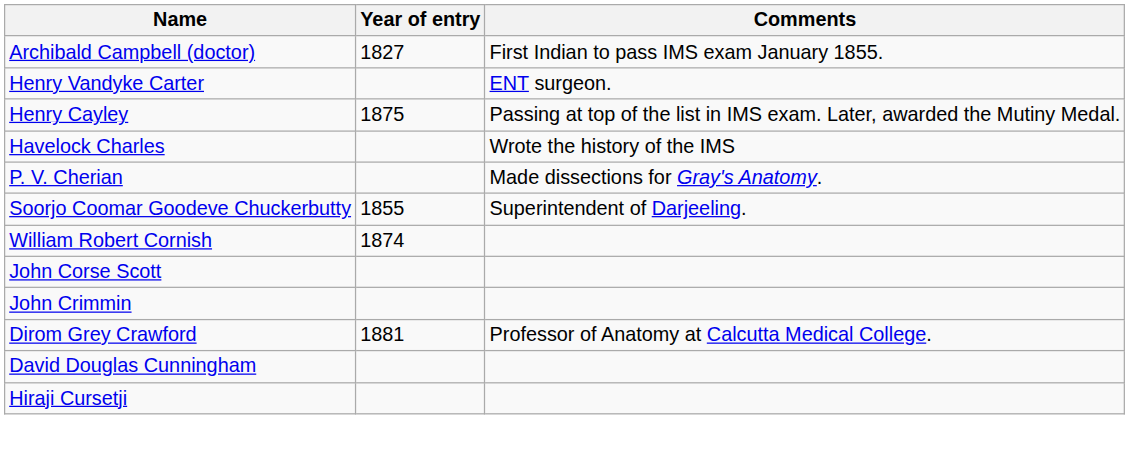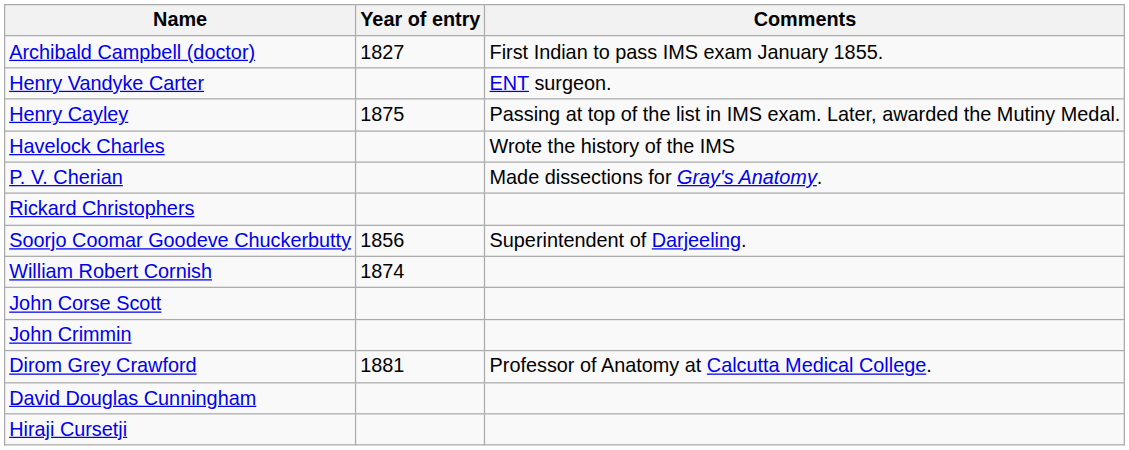+ row: Rickard Christophers
Soorjo Coomar Goodeve Chuckerbutty | Year of entry: 1855 -> 1856
